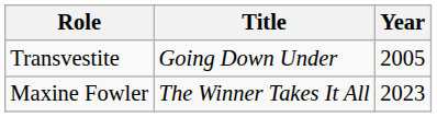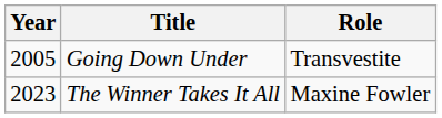columns swapped: Year <-> Role
